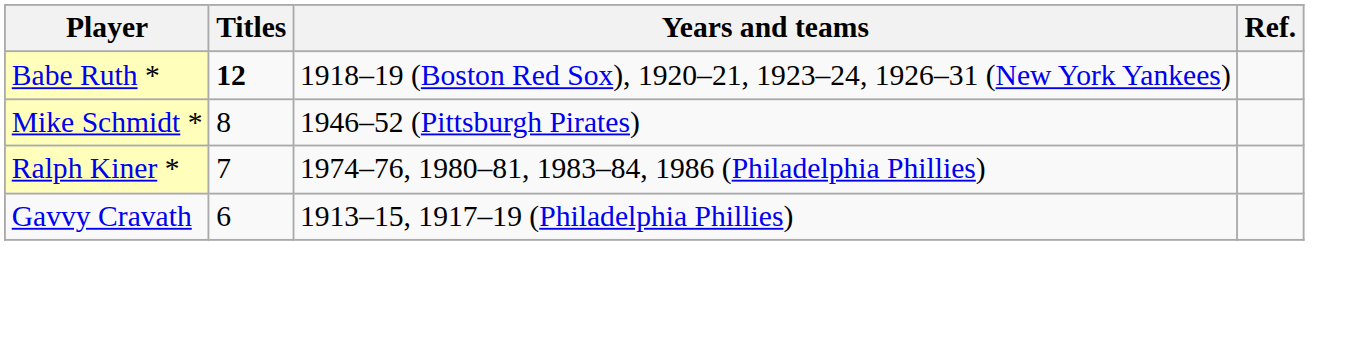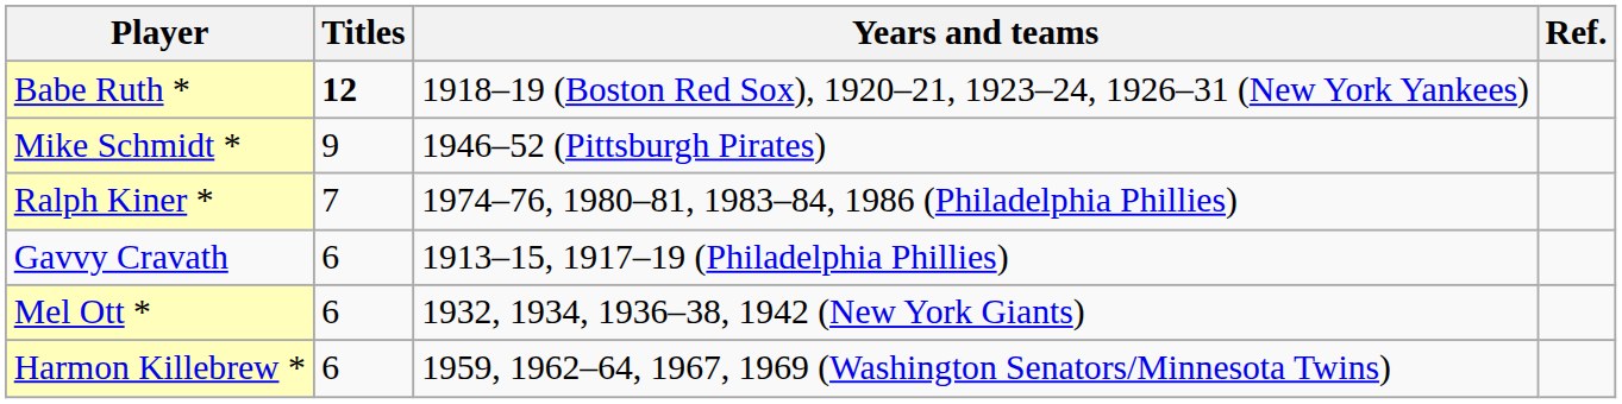Mike Schmidt * | Titles: 8 -> 9
+ row: Mel Ott * | 6 | 1932, 1934, 1936–38, 1942 (New York Giants)
+ row: Harmon Killebrew * | 6 | 1959, 1962–64, 1967, 1969 (Washington Senators/Minnesota Twins)
